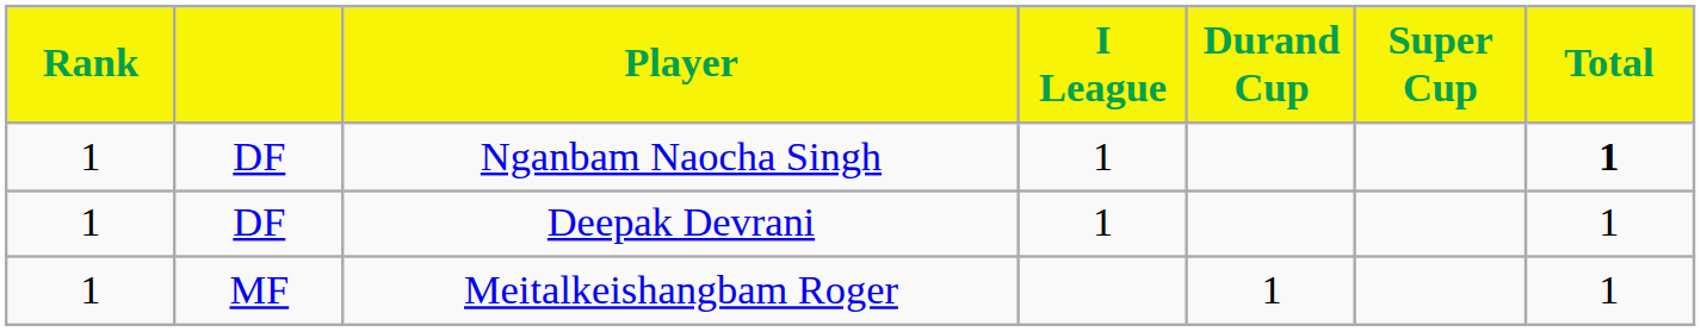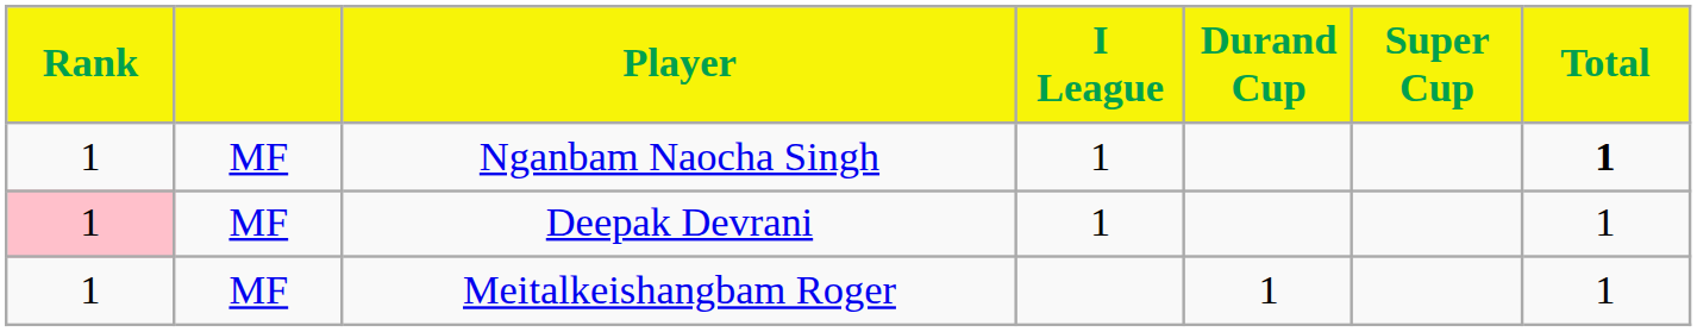Nganbam Naocha Singh | column 2: DF -> MF
Deepak Devrani | Rank: no background -> pink background
Deepak Devrani | column 2: DF -> MF
